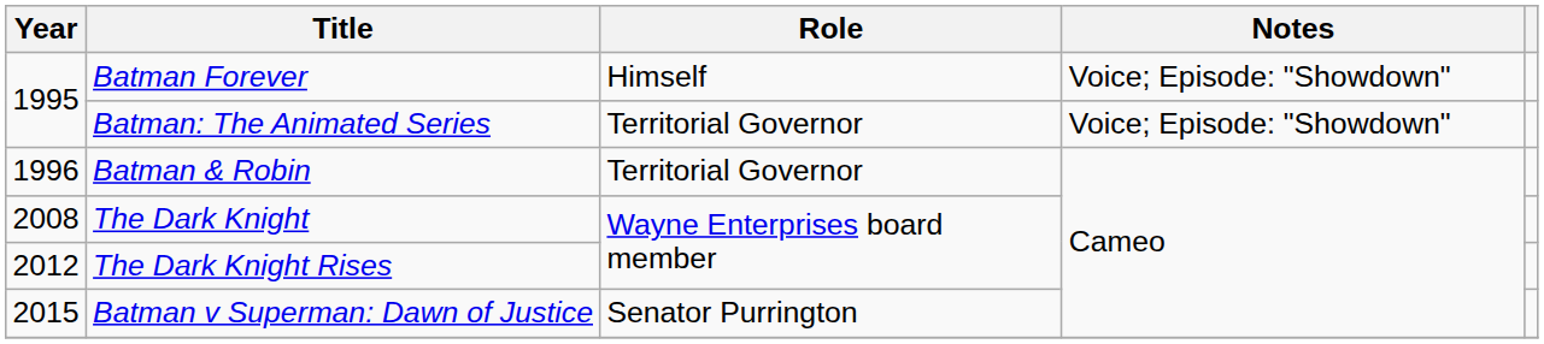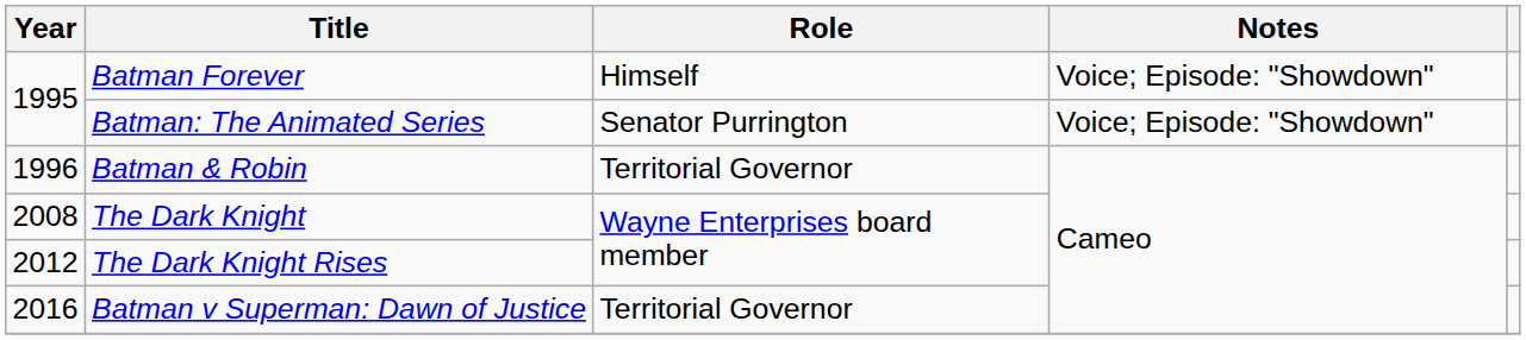Batman: The Animated Series | Role: Territorial Governor -> Senator Purrington
Batman v Superman: Dawn of Justice | Year: 2015 -> 2016
Batman v Superman: Dawn of Justice | Role: Senator Purrington -> Territorial Governor
